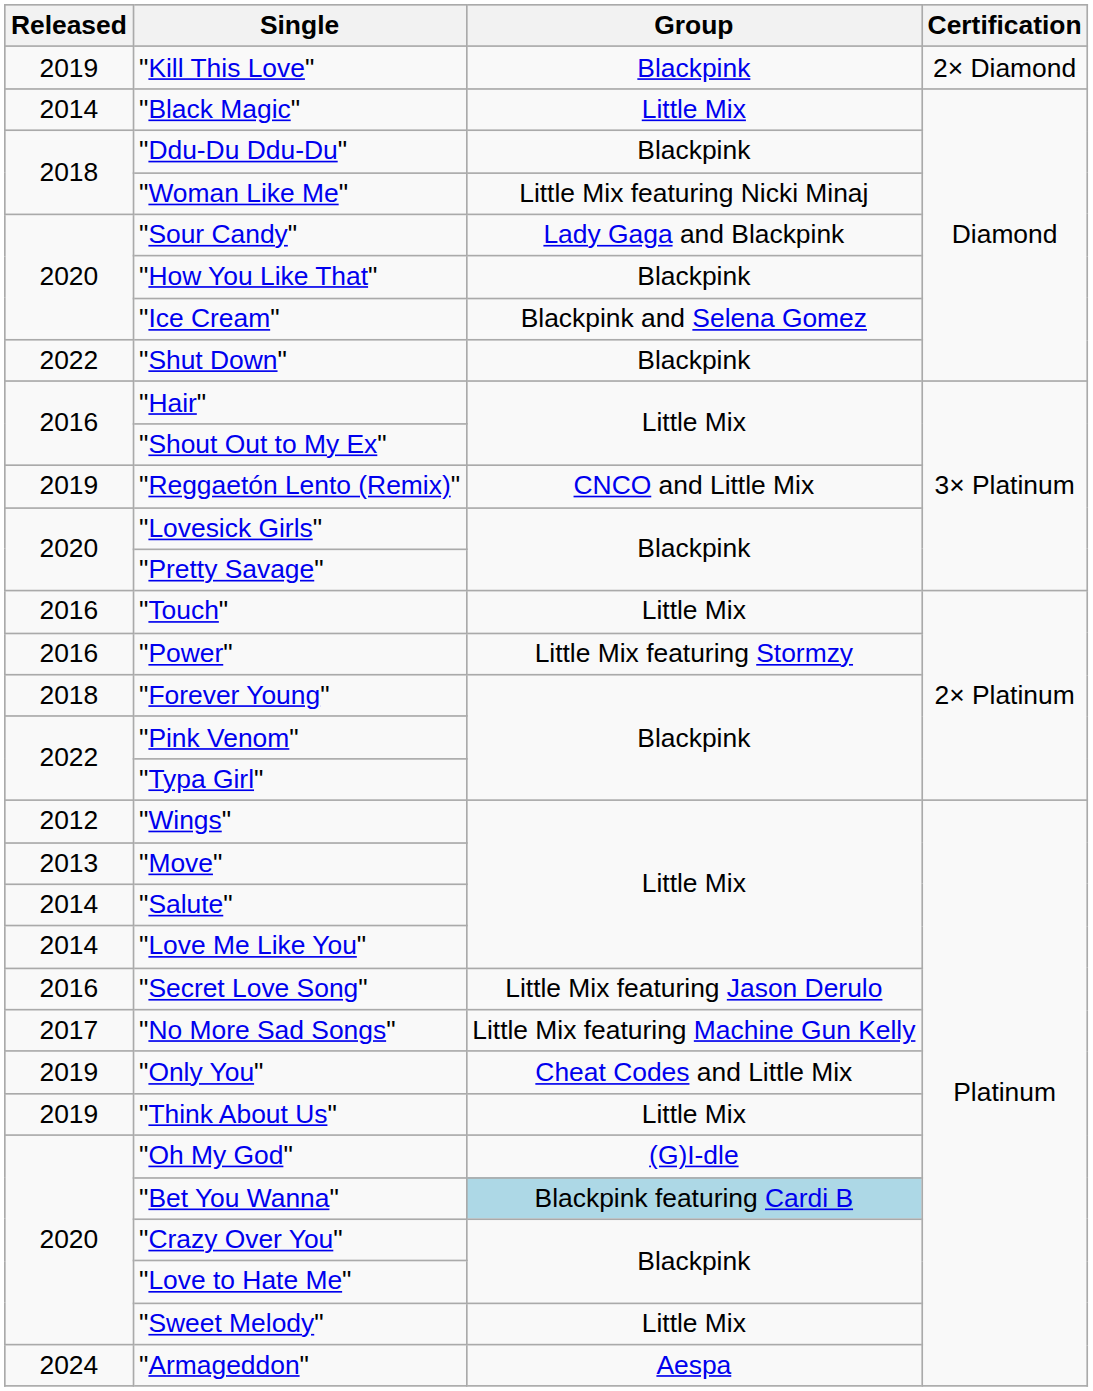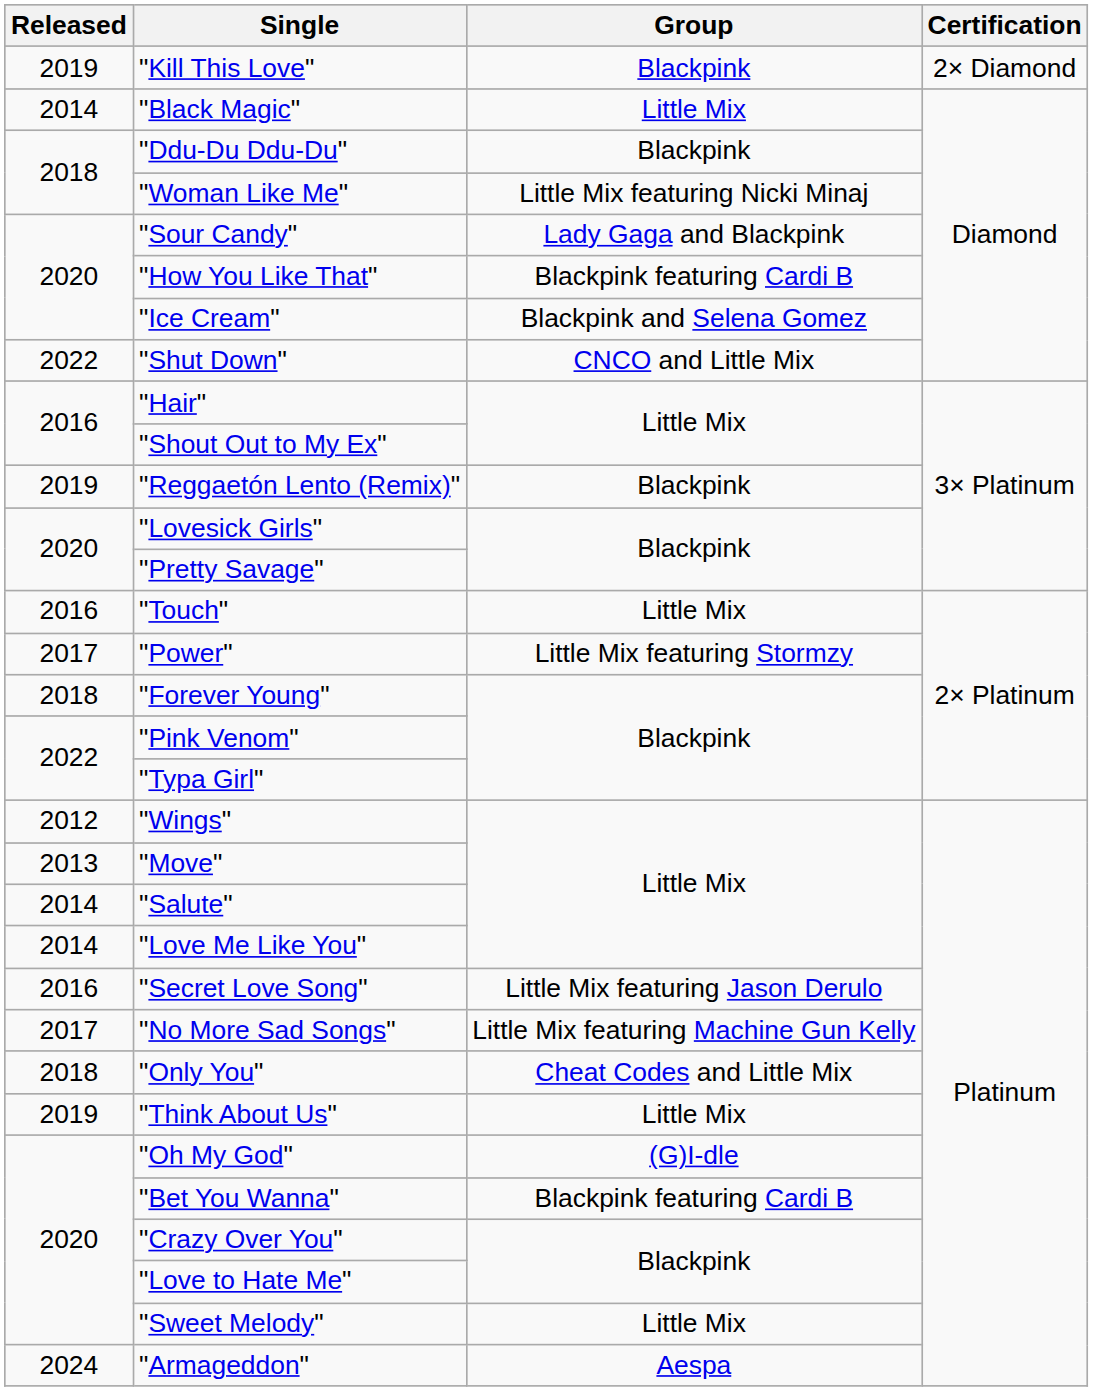"How You Like That" | Group: Blackpink -> Blackpink featuring Cardi B
"Shut Down" | Group: Blackpink -> CNCO and Little Mix
"Reggaetón Lento (Remix)" | Group: CNCO and Little Mix -> Blackpink
"Power" | Released: 2016 -> 2017
"Only You" | Released: 2019 -> 2018
"Bet You Wanna" | Group: lightblue background -> no background
